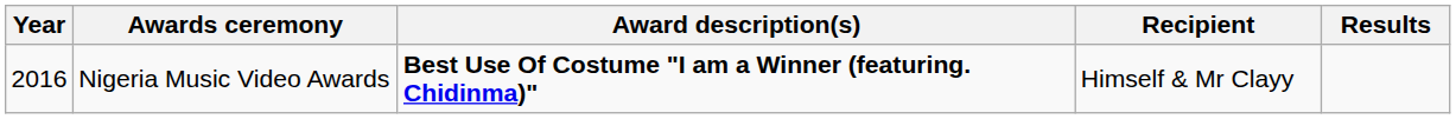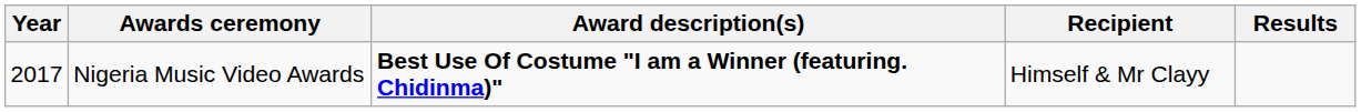Nigeria Music Video Awards | Year: 2016 -> 2017
